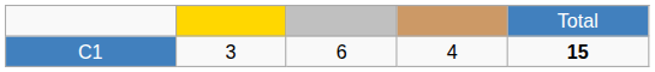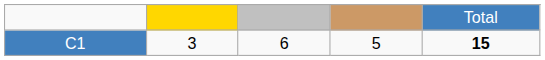C1 | column 4: 4 -> 5
